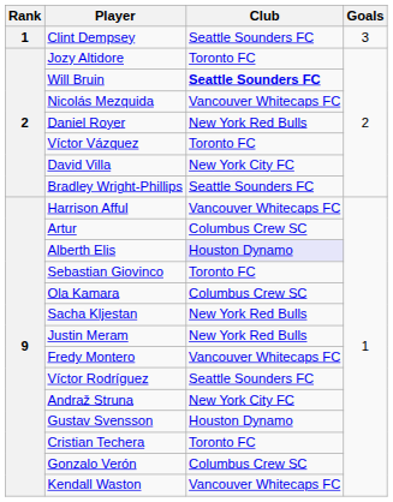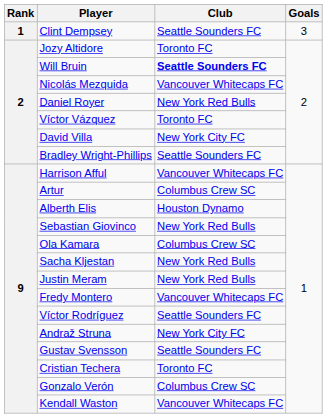Alberth Elis | Club: lavender background -> no background
Sebastian Giovinco | Club: Toronto FC -> New York Red Bulls
Gustav Svensson | Club: Houston Dynamo -> Seattle Sounders FC
